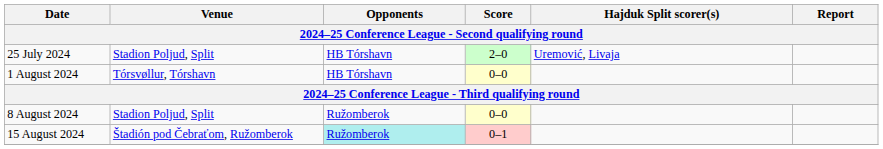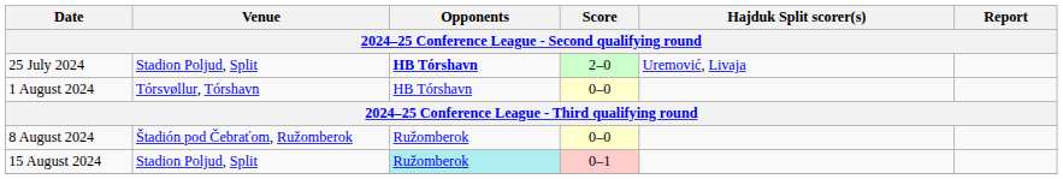25 July 2024 | Opponents: normal -> bold
8 August 2024 | Venue: Stadion Poljud, Split -> Štadión pod Čebraťom, Ružomberok
15 August 2024 | Venue: Štadión pod Čebraťom, Ružomberok -> Stadion Poljud, Split
